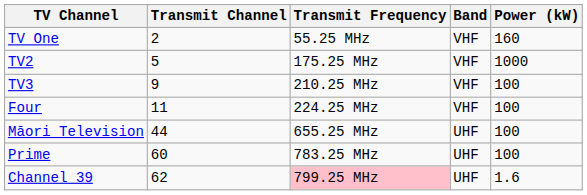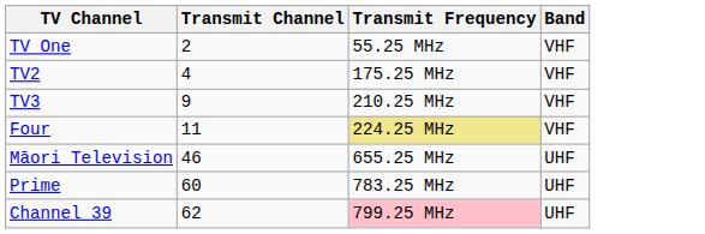- column: Power (kW) | 160 | 1000 | 100 | 100 | 100 | 100 | 1.6
TV2 | Transmit Channel: 5 -> 4
Four | Transmit Frequency: no background -> khaki background
Māori Television | Transmit Channel: 44 -> 46
